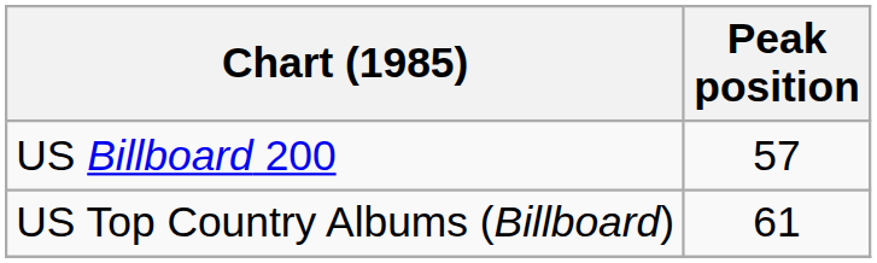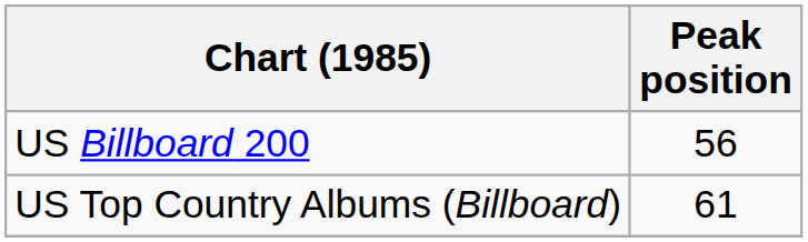US Billboard 200 | Peak position: 57 -> 56
